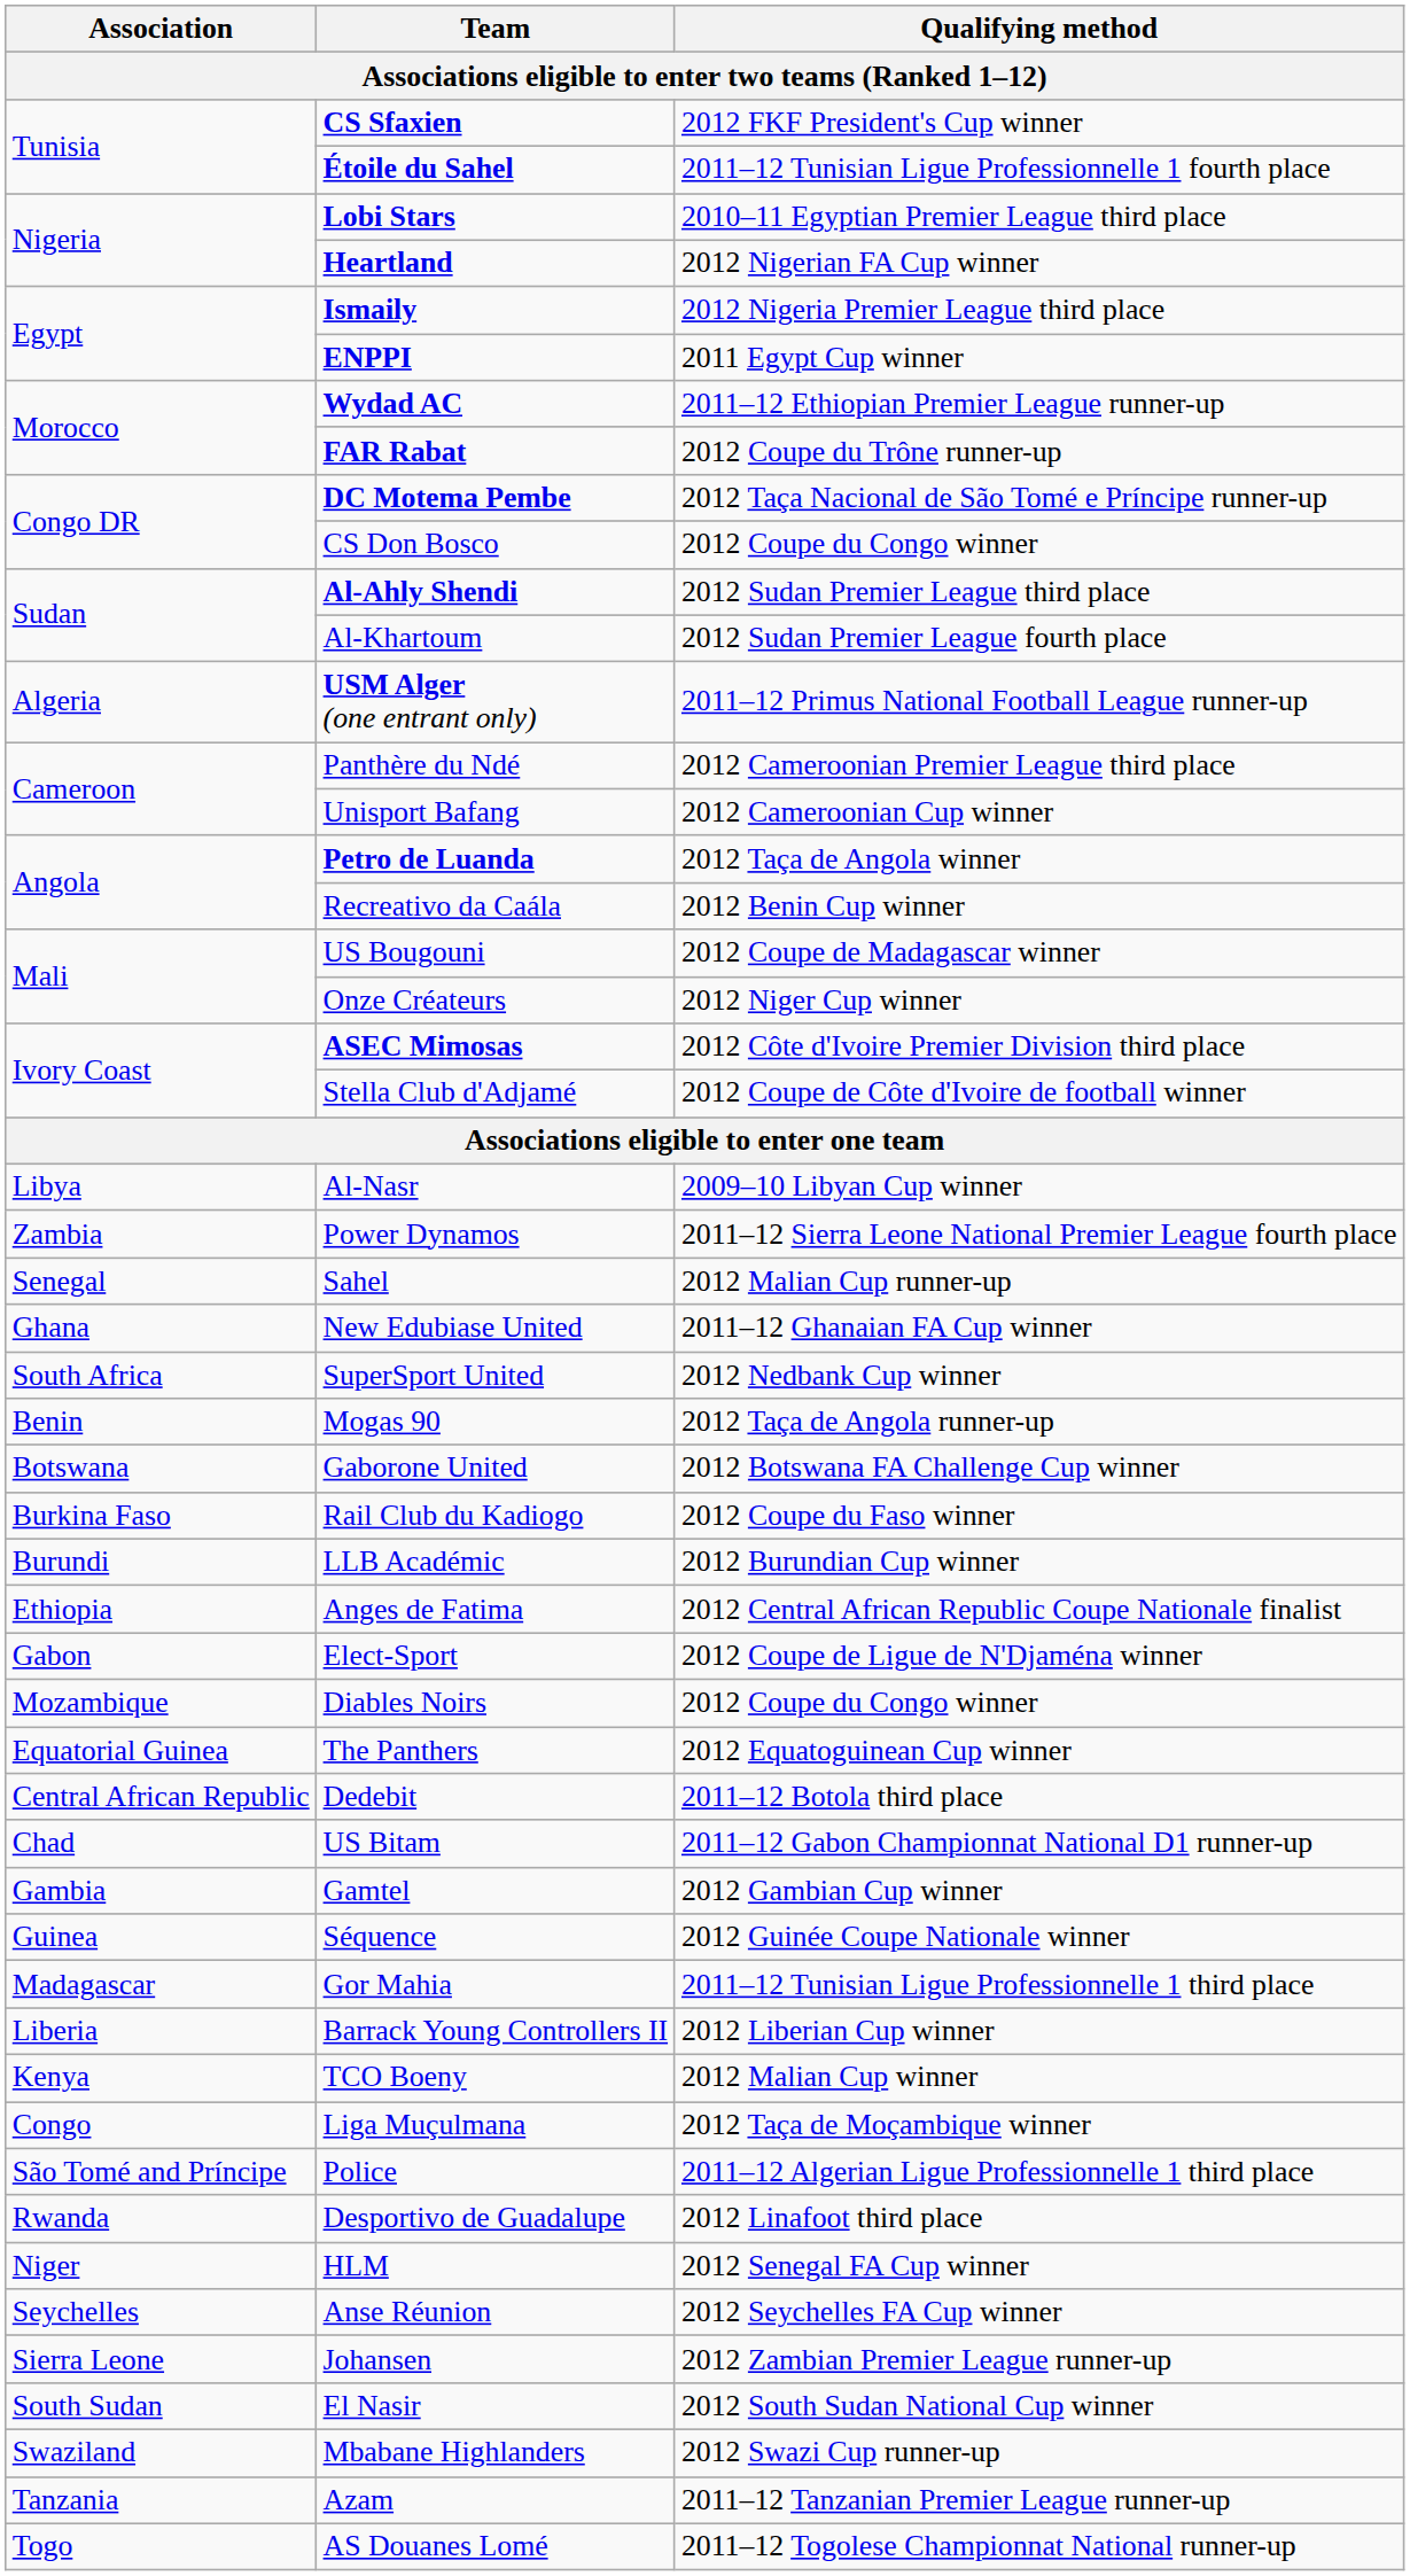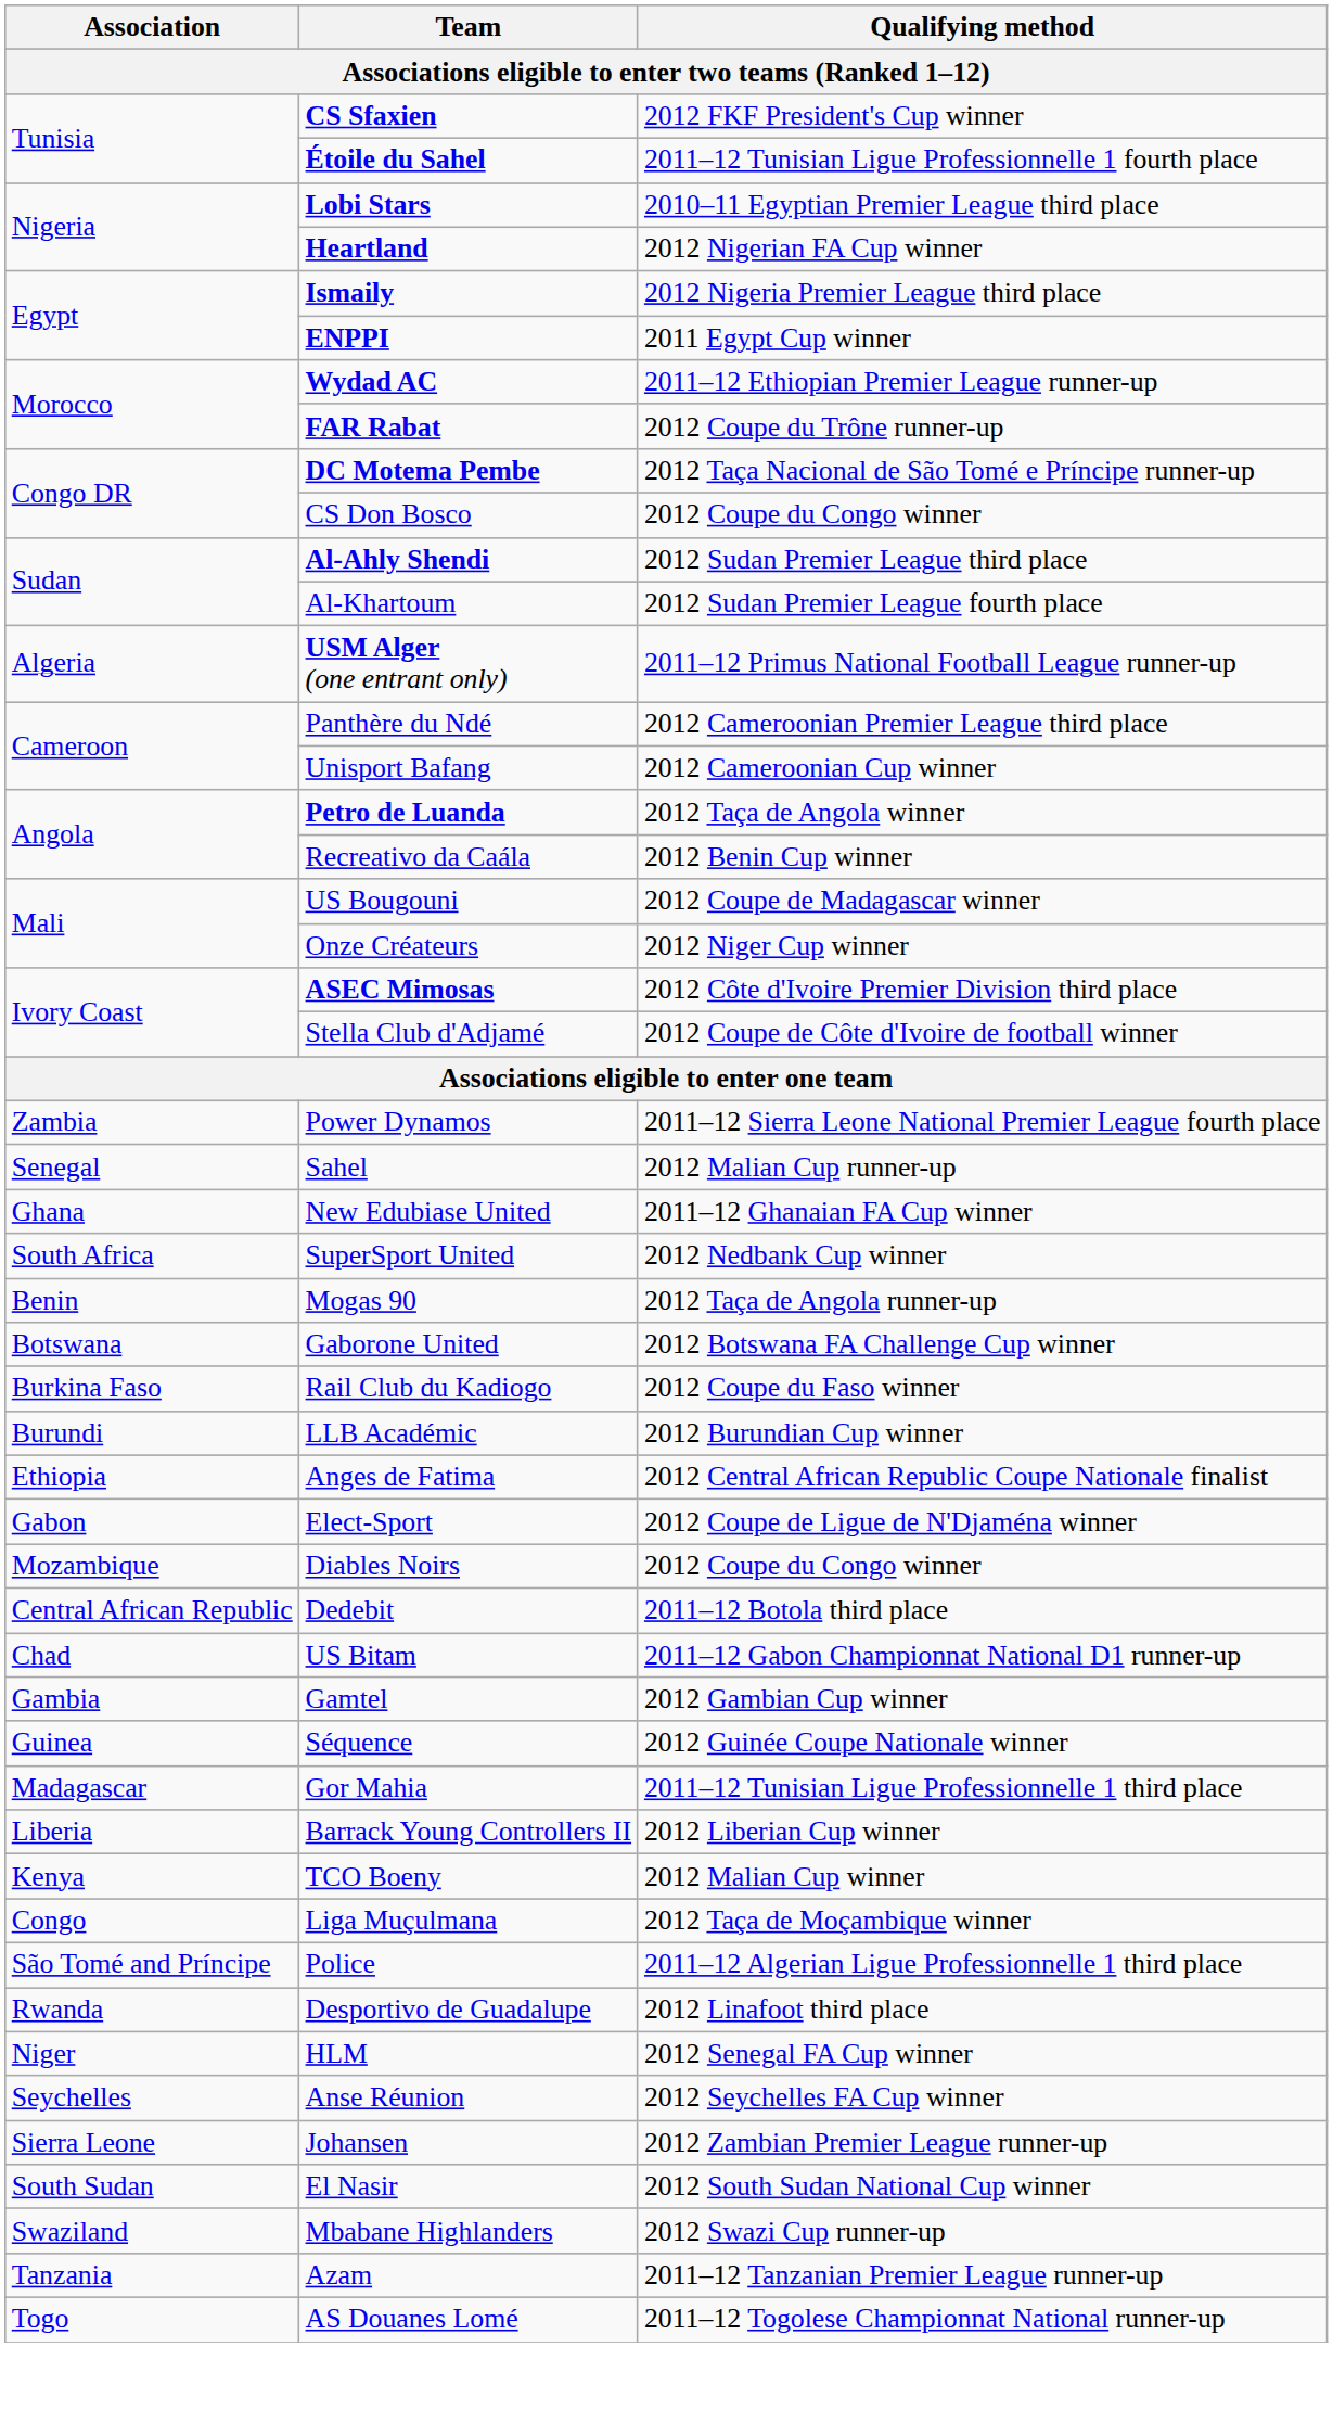- row: Libya | Al-Nasr | 2009–10 Libyan Cup winner
- row: Equatorial Guinea | The Panthers | 2012 Equatoguinean Cup winner
